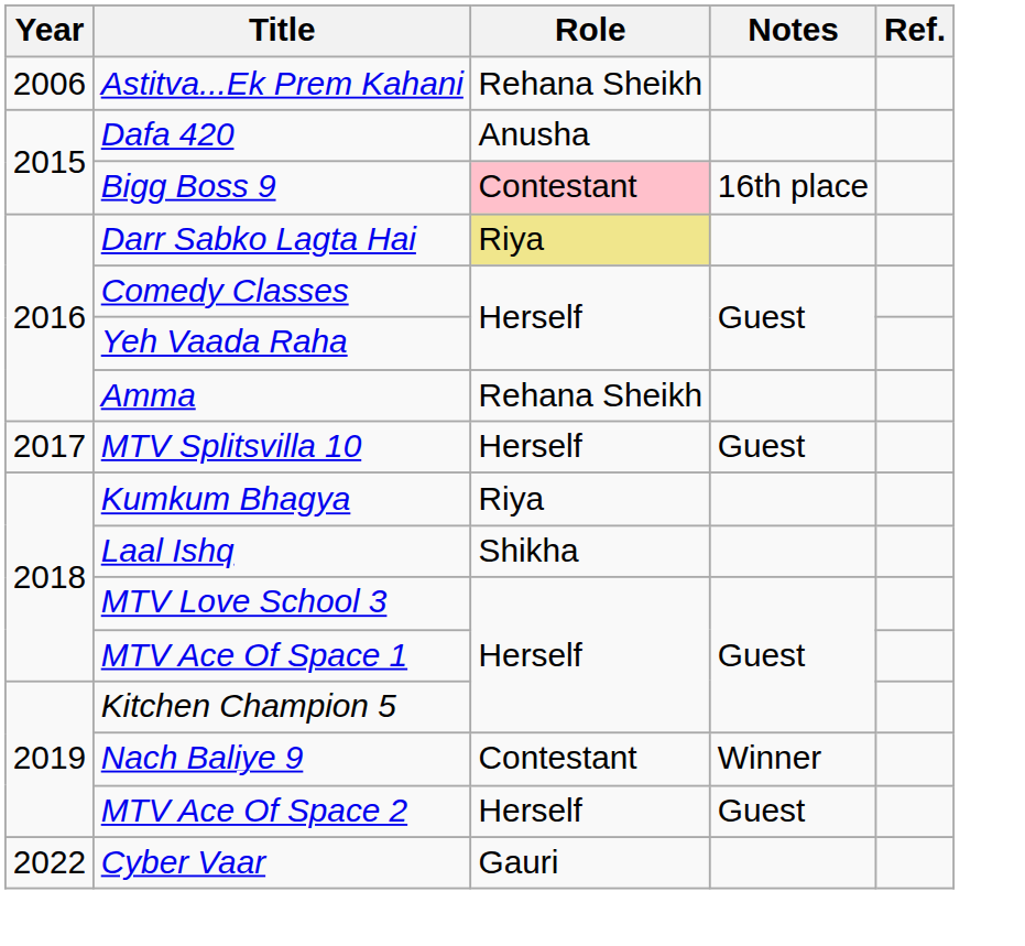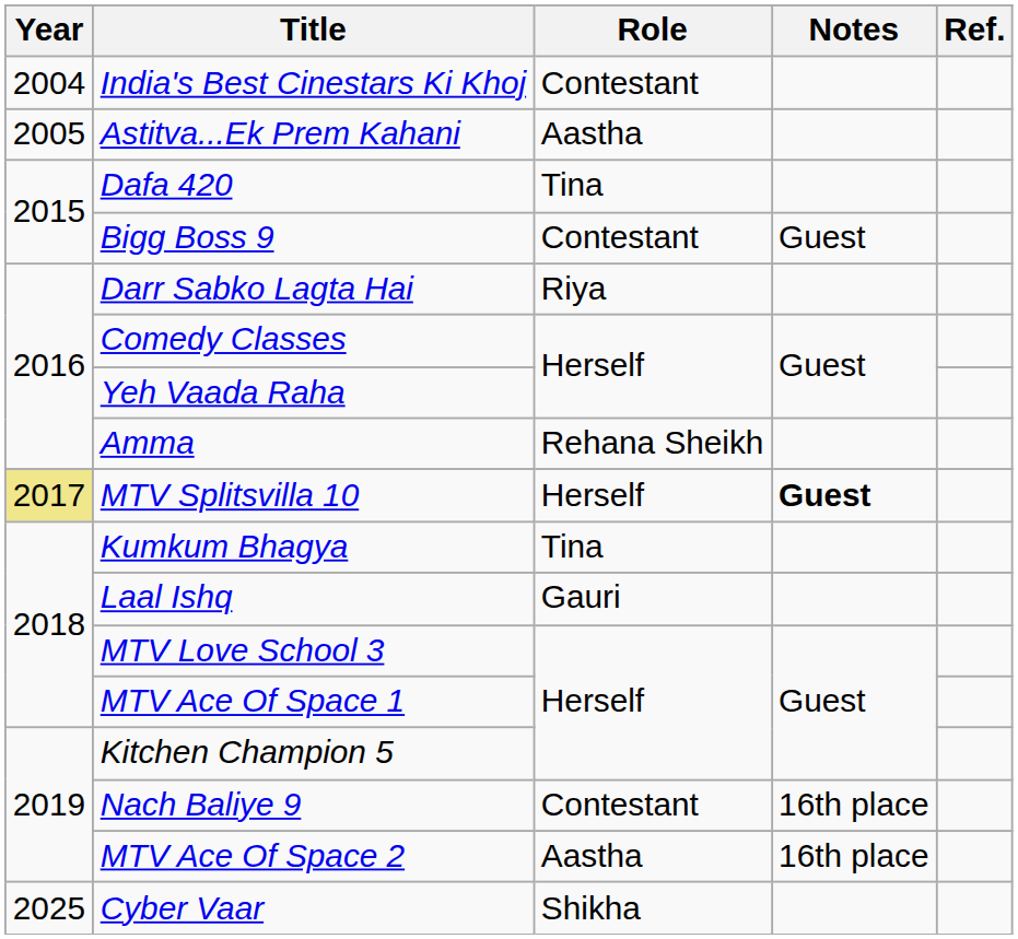+ row: 2004 | India's Best Cinestars Ki Khoj | Contestant
Astitva...Ek Prem Kahani | Year: 2006 -> 2005
Astitva...Ek Prem Kahani | Role: Rehana Sheikh -> Aastha
Dafa 420 | Role: Anusha -> Tina
Bigg Boss 9 | Role: pink background -> no background
Bigg Boss 9 | Notes: 16th place -> Guest
Darr Sabko Lagta Hai | Role: khaki background -> no background
MTV Splitsvilla 10 | Year: no background -> khaki background
MTV Splitsvilla 10 | Notes: normal -> bold
Kumkum Bhagya | Role: Riya -> Tina
Laal Ishq | Role: Shikha -> Gauri
Nach Baliye 9 | Notes: Winner -> 16th place
MTV Ace Of Space 2 | Role: Herself -> Aastha
MTV Ace Of Space 2 | Notes: Guest -> 16th place
Cyber Vaar | Year: 2022 -> 2025
Cyber Vaar | Role: Gauri -> Shikha
